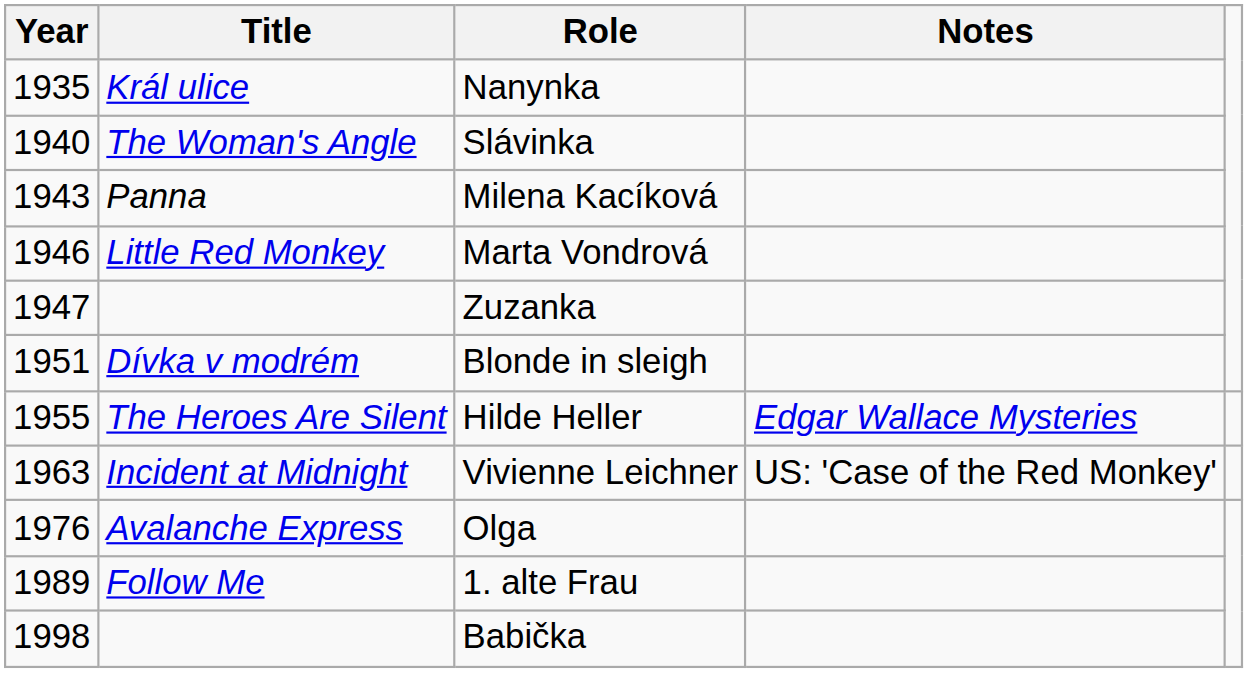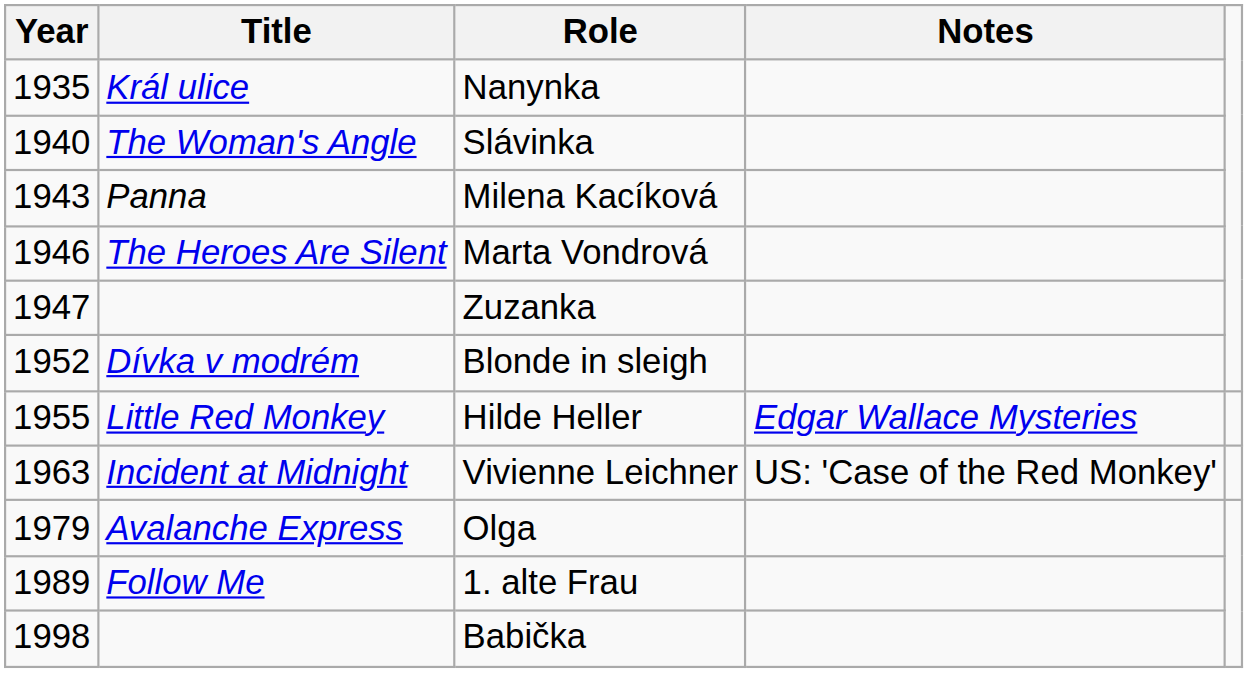Marta Vondrová | Title: Little Red Monkey -> The Heroes Are Silent
Blonde in sleigh | Year: 1951 -> 1952
Hilde Heller | Title: The Heroes Are Silent -> Little Red Monkey
Olga | Year: 1976 -> 1979
